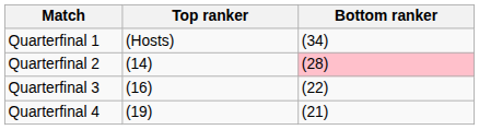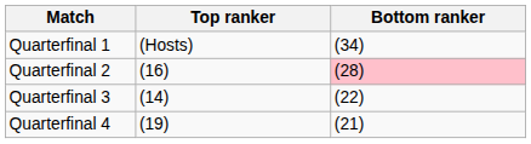Quarterfinal 2 | Top ranker: (14) -> (16)
Quarterfinal 3 | Top ranker: (16) -> (14)
